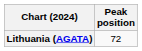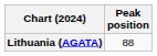Lithuania (AGATA) | Peak position: 72 -> 88
